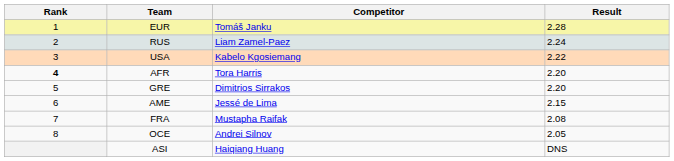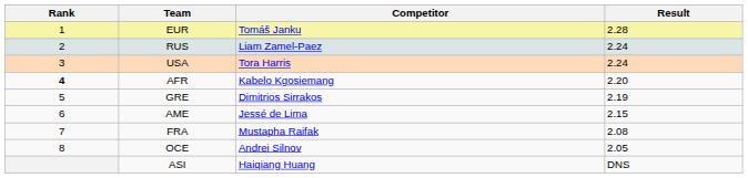USA | Competitor: Kabelo Kgosiemang -> Tora Harris
USA | Result: 2.22 -> 2.24
AFR | Competitor: Tora Harris -> Kabelo Kgosiemang
GRE | Result: 2.20 -> 2.19
